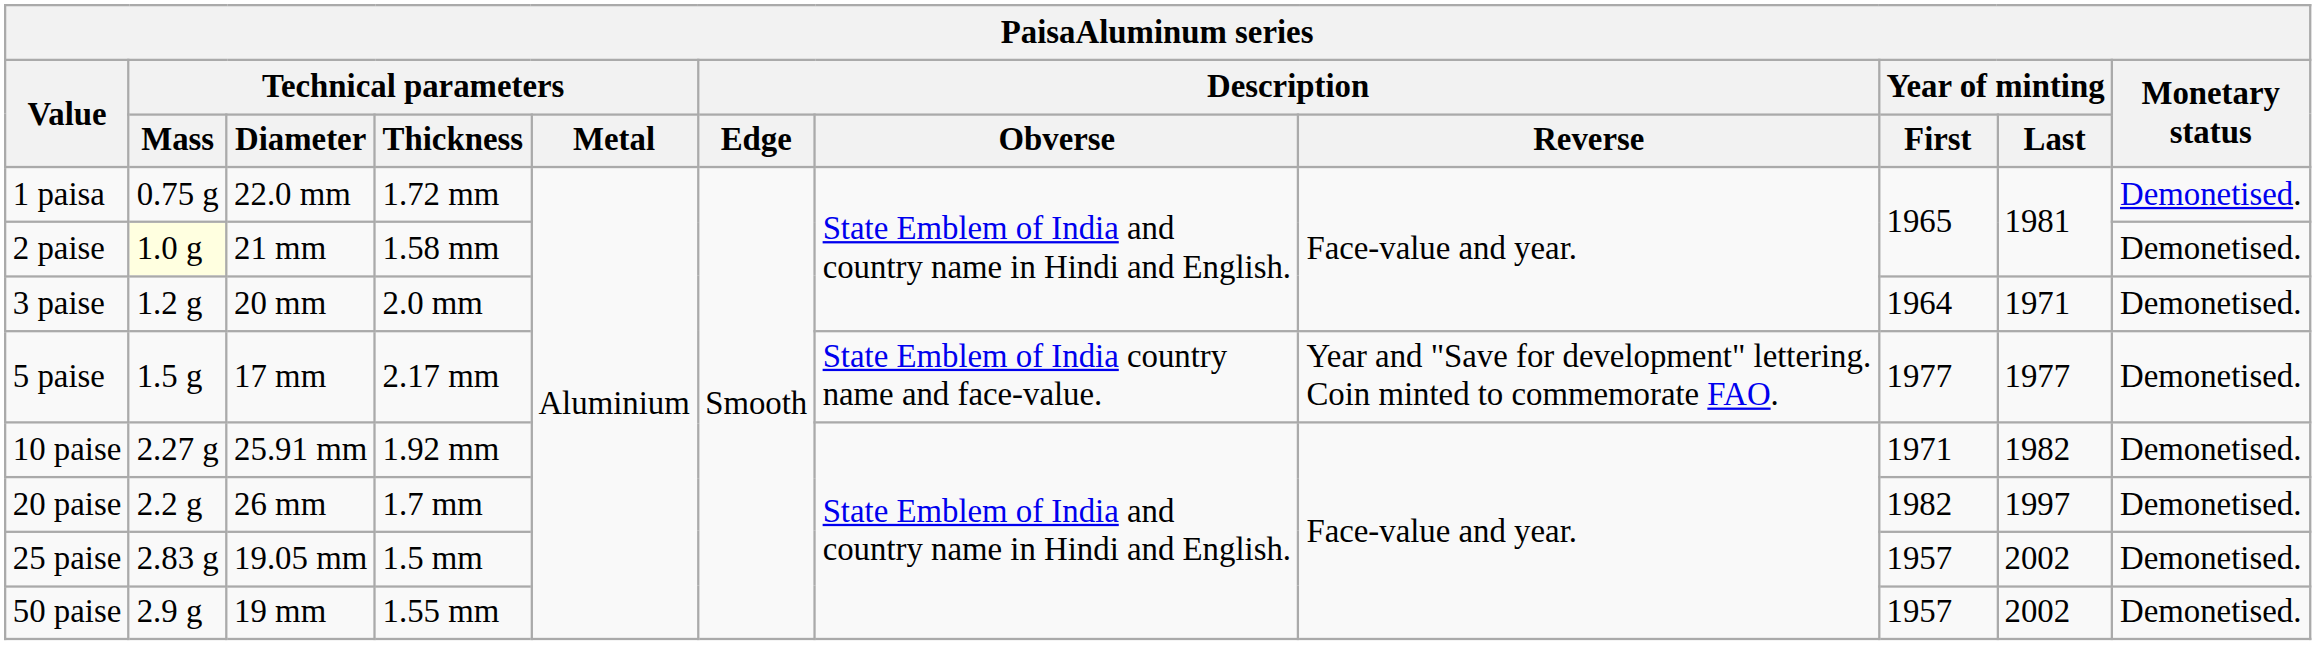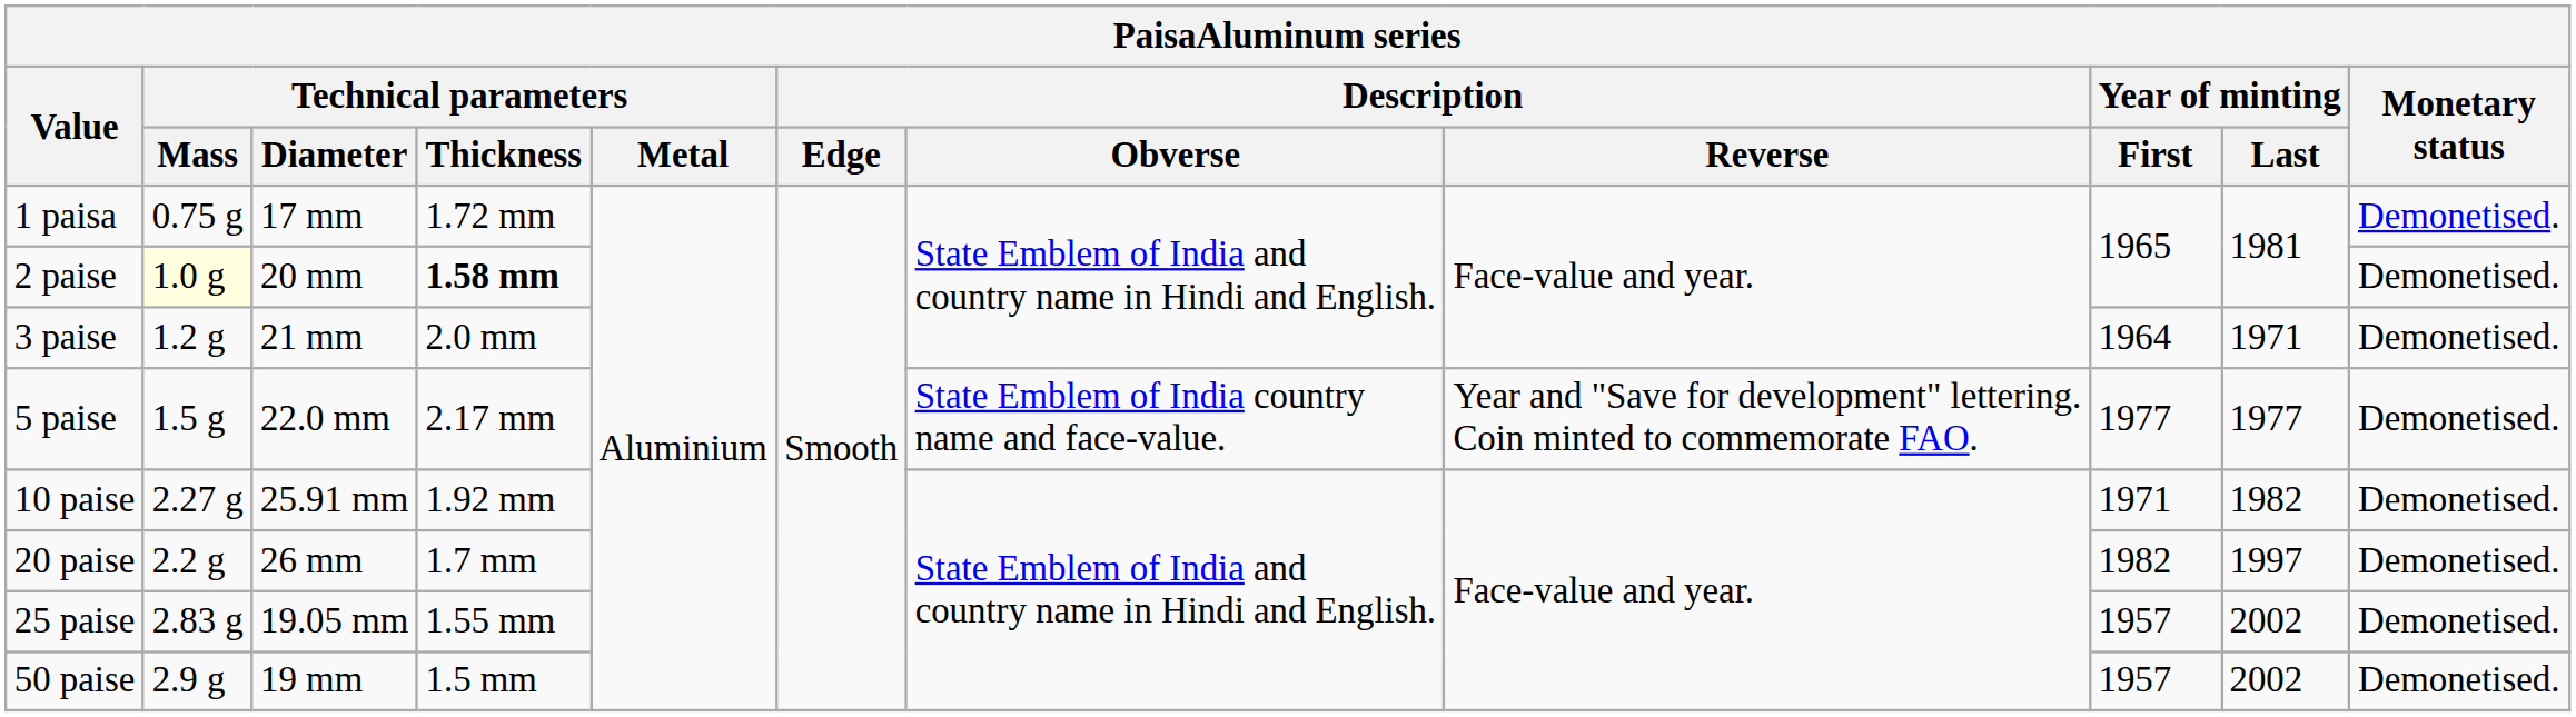1 paisa | Technical parameters / Diameter: 22.0 mm -> 17 mm
2 paise | Technical parameters / Diameter: 21 mm -> 20 mm
2 paise | Technical parameters / Thickness: normal -> bold
3 paise | Technical parameters / Diameter: 20 mm -> 21 mm
5 paise | Technical parameters / Diameter: 17 mm -> 22.0 mm
25 paise | Technical parameters / Thickness: 1.5 mm -> 1.55 mm
50 paise | Technical parameters / Thickness: 1.55 mm -> 1.5 mm
